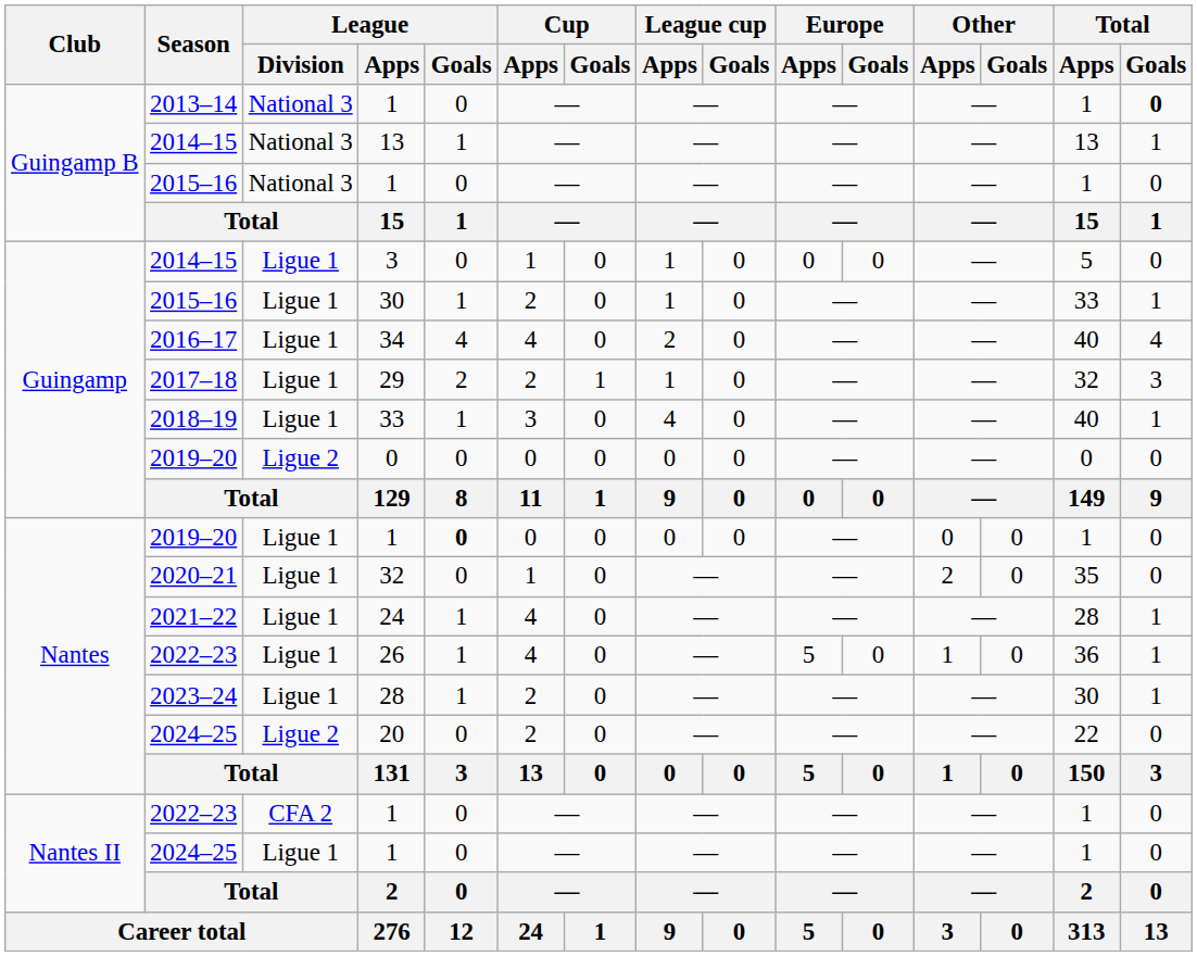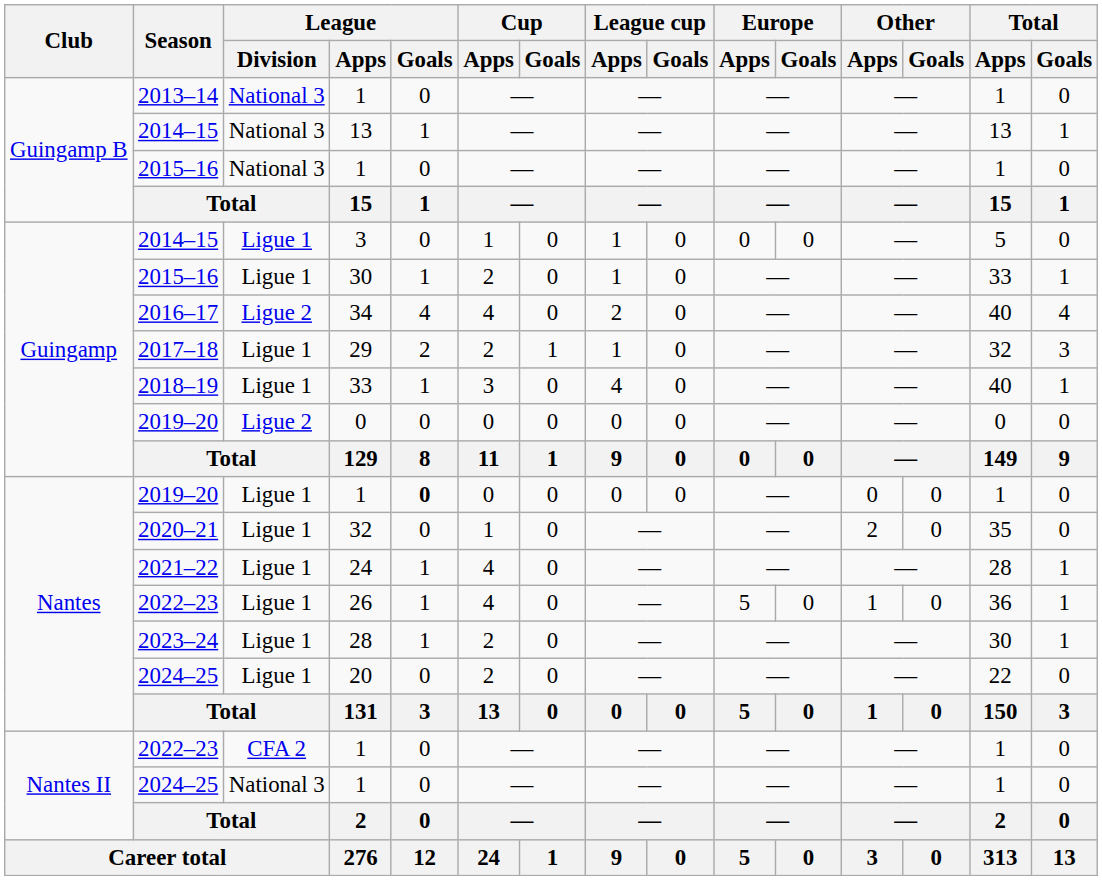2013–14 / 1 | Total / Goals: bold -> normal
34 | League / Division: Ligue 1 -> Ligue 2
20 | League / Division: Ligue 2 -> Ligue 1
2024–25 / 1 | League / Division: Ligue 1 -> National 3
